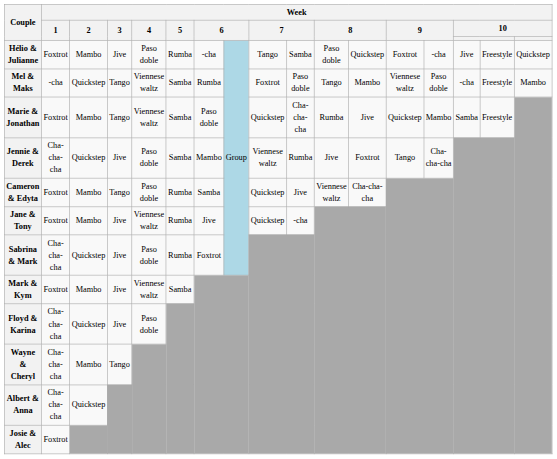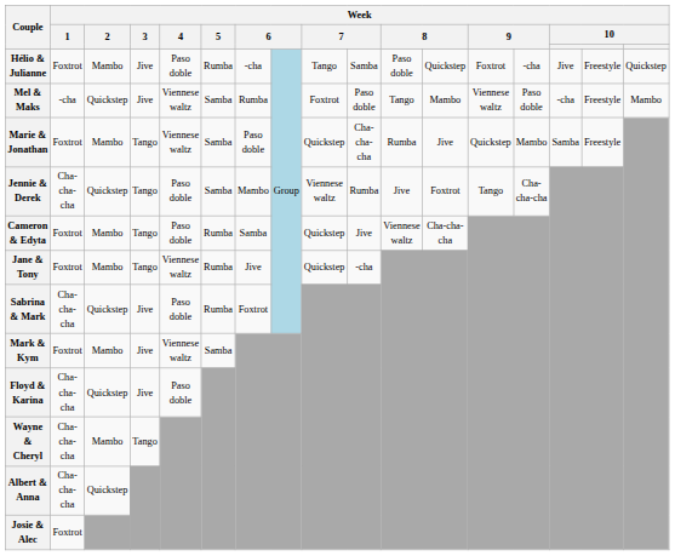Mel & Maks | Week / 3: Tango -> Jive
Jennie & Derek | Week / 3: Jive -> Tango
Jane & Tony | Week / 3: Jive -> Tango
